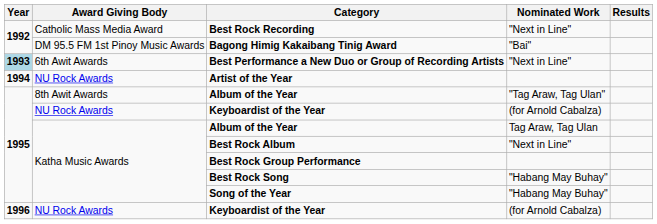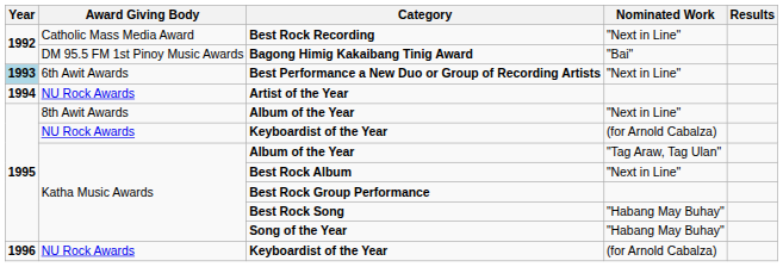8th Awit Awards / Album of the Year | Nominated Work: "Tag Araw, Tag Ulan" -> "Next in Line"
Katha Music Awards / Album of the Year | Nominated Work: Tag Araw, Tag Ulan -> "Tag Araw, Tag Ulan"
